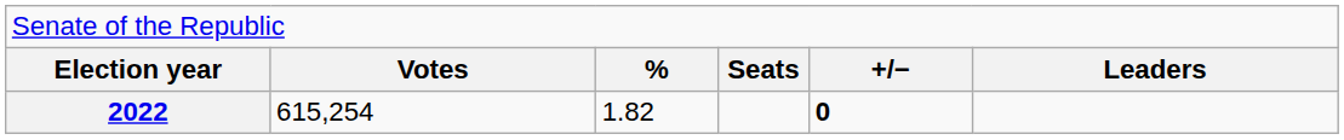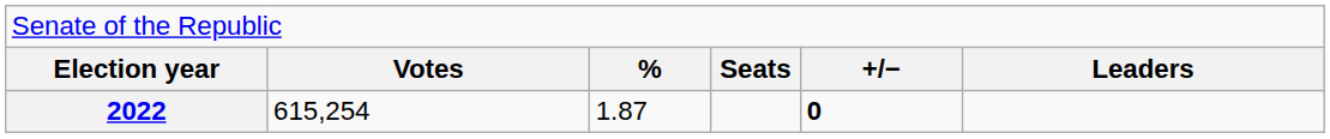2022 | column 3: 1.82 -> 1.87
